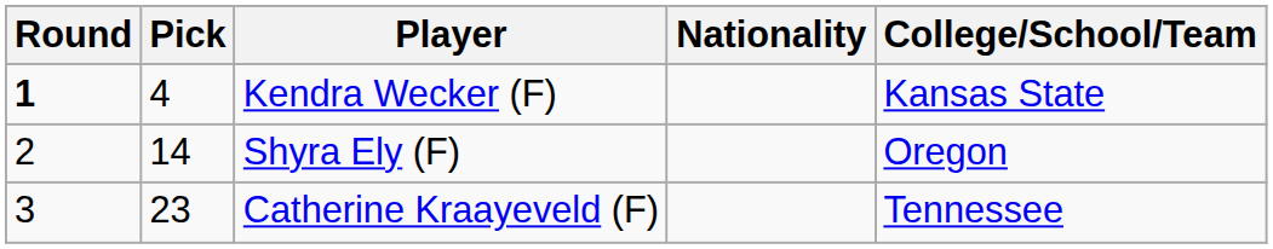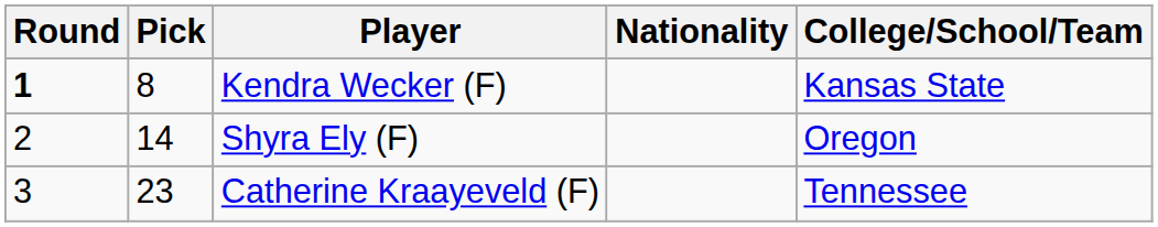Kendra Wecker (F) | Pick: 4 -> 8
